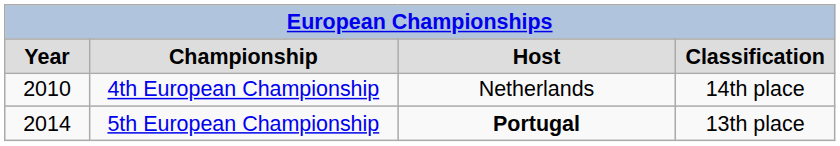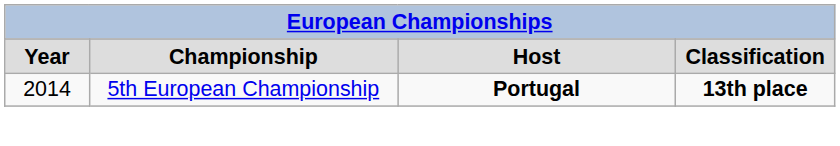- row: 2010 | 4th European Championship | Netherlands | 14th place
5th European Championship | column 4: normal -> bold
